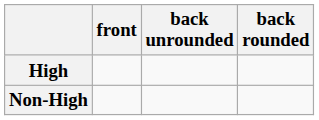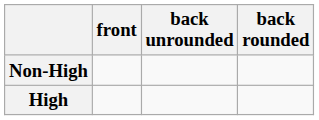rows swapped: High <-> Non-High
